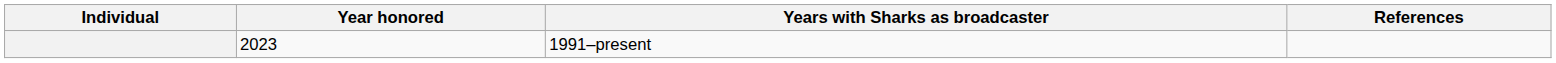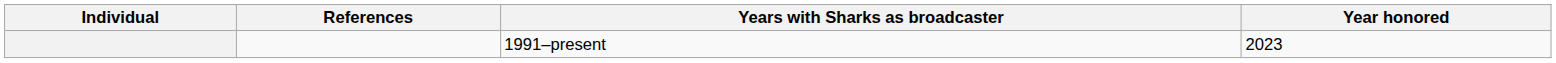columns swapped: Year honored <-> References
